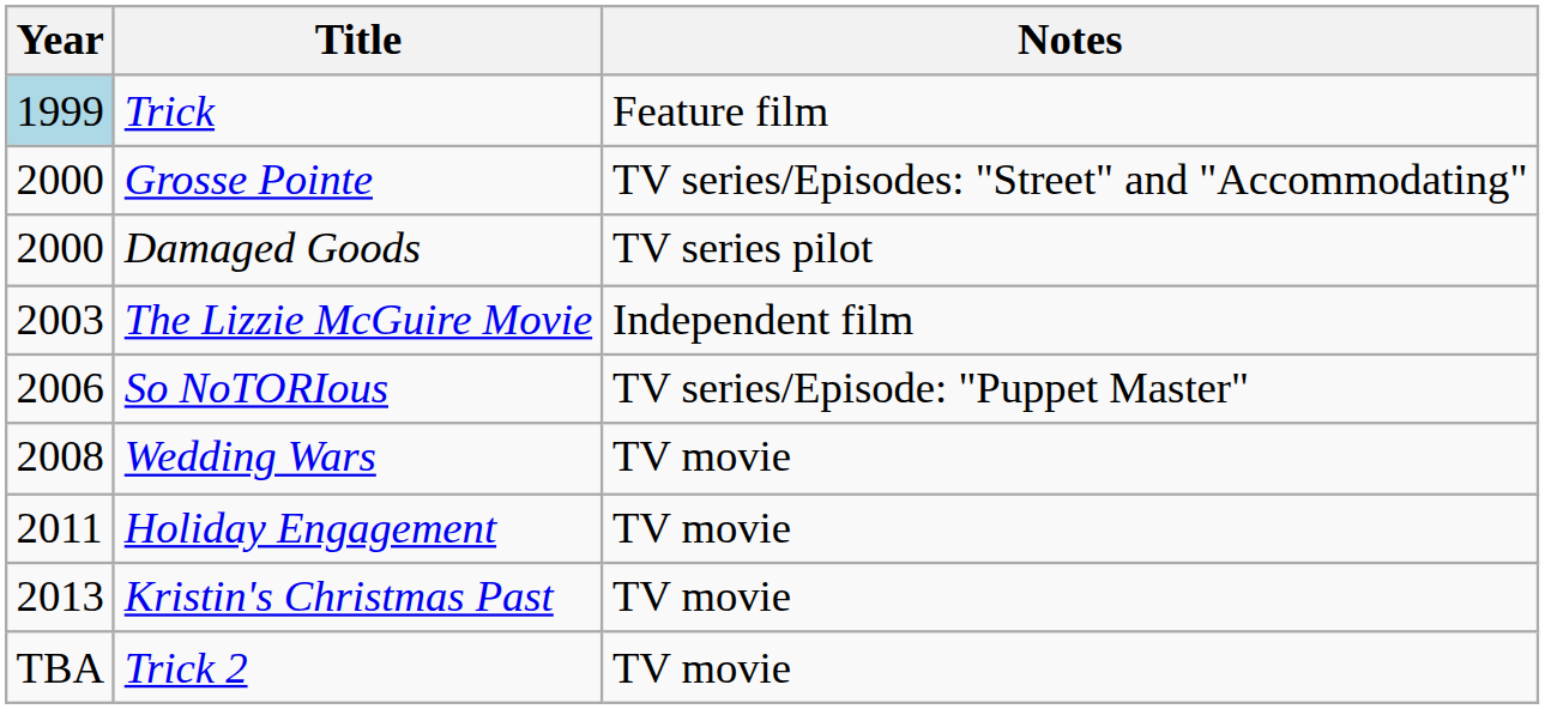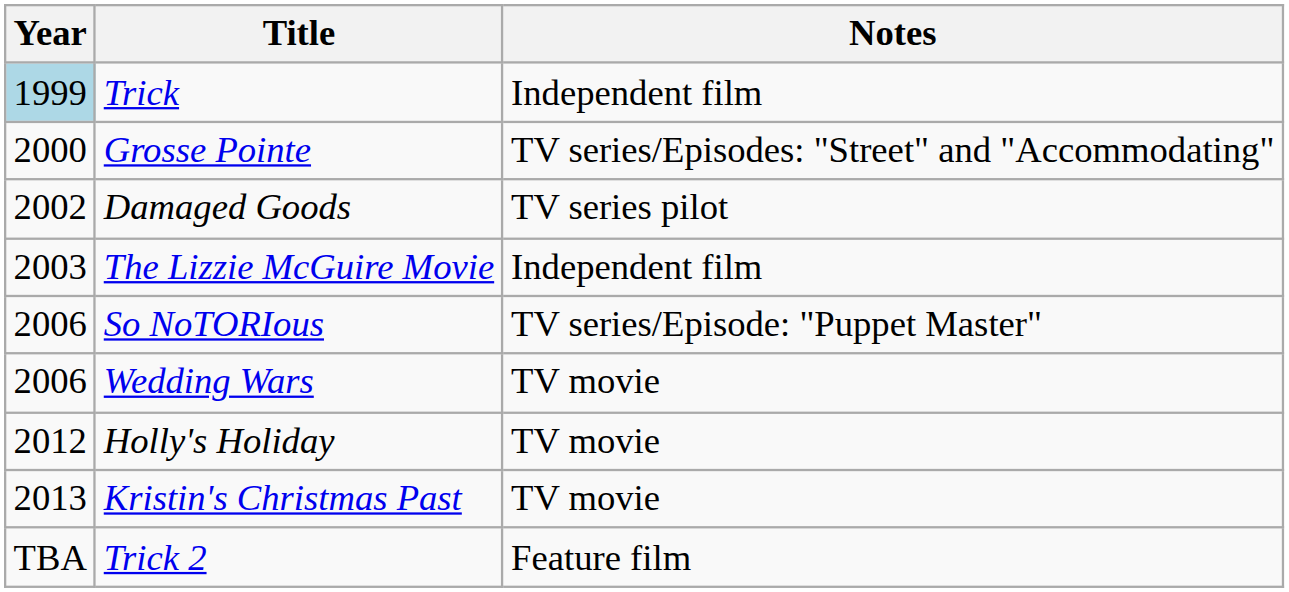Trick | Notes: Feature film -> Independent film
Damaged Goods | Year: 2000 -> 2002
Wedding Wars | Year: 2008 -> 2006
- row: 2011 | Holiday Engagement | TV movie
+ row: 2012 | Holly's Holiday | TV movie
Trick 2 | Notes: TV movie -> Feature film
